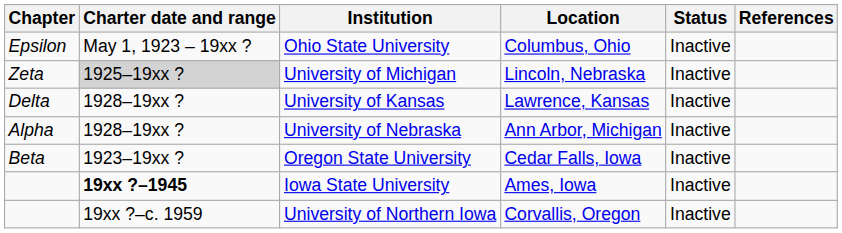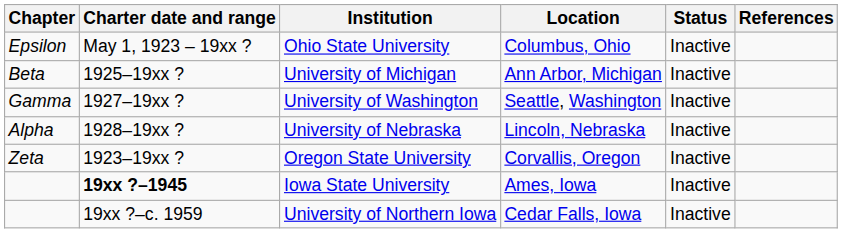University of Michigan | Chapter: Zeta -> Beta
University of Michigan | Charter date and range: lightgrey background -> no background
University of Michigan | Location: Lincoln, Nebraska -> Ann Arbor, Michigan
+ row: Gamma | 1927–19xx ? | University of Washington | Seattle, Washington | Inactive
- row: Delta | 1928–19xx ? | University of Kansas | Lawrence, Kansas | Inactive
University of Nebraska | Location: Ann Arbor, Michigan -> Lincoln, Nebraska
Oregon State University | Chapter: Beta -> Zeta
Oregon State University | Location: Cedar Falls, Iowa -> Corvallis, Oregon
University of Northern Iowa | Location: Corvallis, Oregon -> Cedar Falls, Iowa
